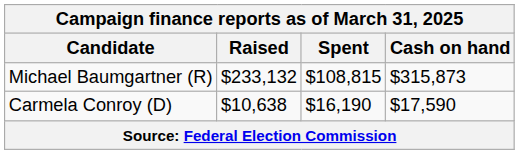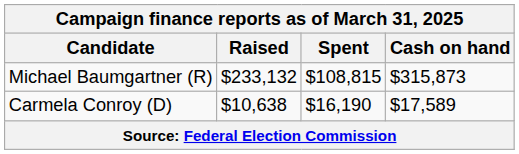Carmela Conroy (D) | Cash on hand: $17,590 -> $17,589
